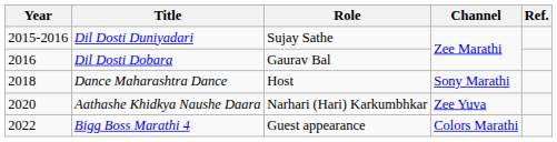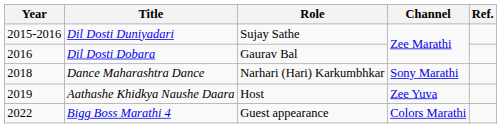Dance Maharashtra Dance | Role: Host -> Narhari (Hari) Karkumbhkar
Aathashe Khidkya Naushe Daara | Year: 2020 -> 2019
Aathashe Khidkya Naushe Daara | Role: Narhari (Hari) Karkumbhkar -> Host
